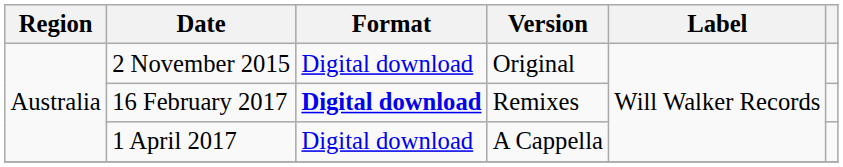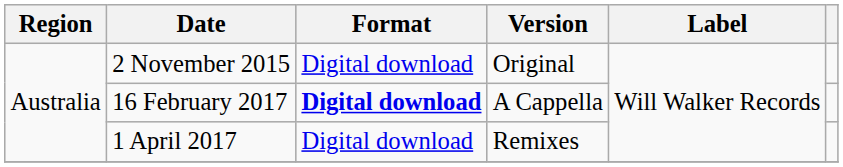16 February 2017 | Version: Remixes -> A Cappella
1 April 2017 | Version: A Cappella -> Remixes
